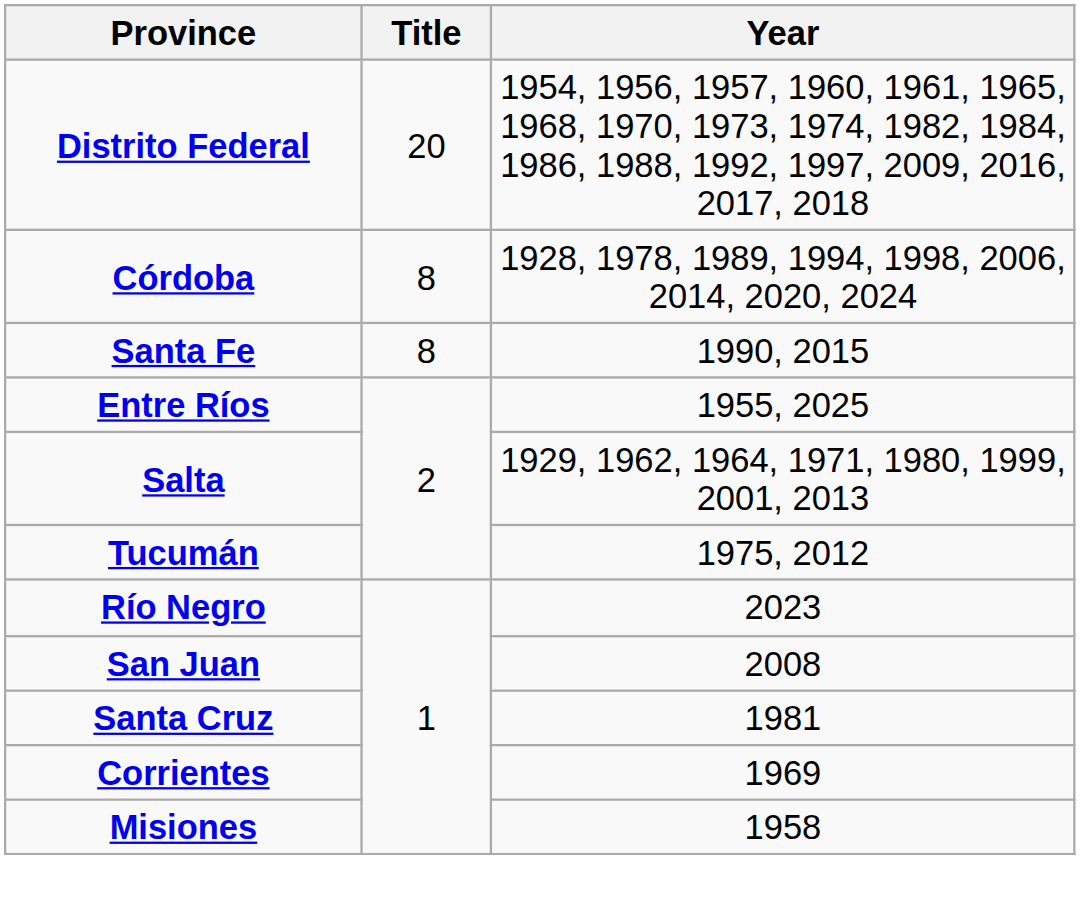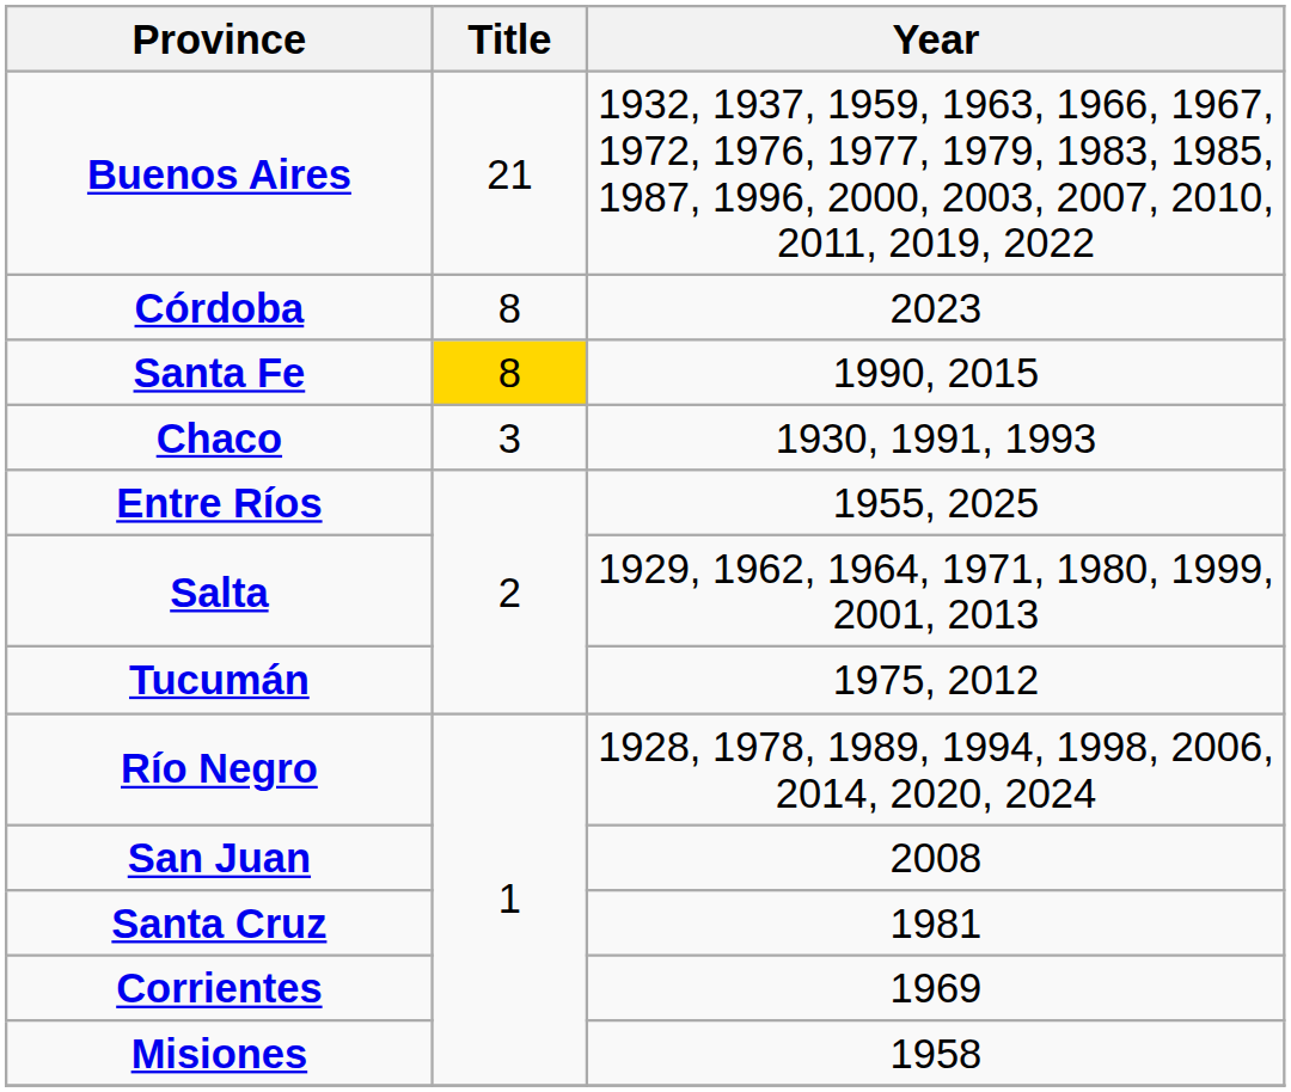+ row: Buenos Aires | 21 | 1932, 1937, 1959, 1963, 1966, 1967, 1972, 1976, 1977, 1979, 1983, 1985, 1987, 1996, 2000, 2003, 2007, 2010, 2011, 2019, 2022
- row: Distrito Federal | 20 | 1954, 1956, 1957, 1960, 1961, 1965, 1968, 1970, 1973, 1974, 1982, 1984, 1986, 1988, 1992, 1997, 2009, 2016, 2017, 2018
Córdoba | Year: 1928, 1978, 1989, 1994, 1998, 2006, 2014, 2020, 2024 -> 2023
Santa Fe | Title: no background -> gold background
+ row: Chaco | 3 | 1930, 1991, 1993
Río Negro | Year: 2023 -> 1928, 1978, 1989, 1994, 1998, 2006, 2014, 2020, 2024
